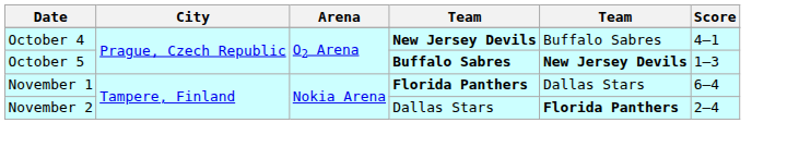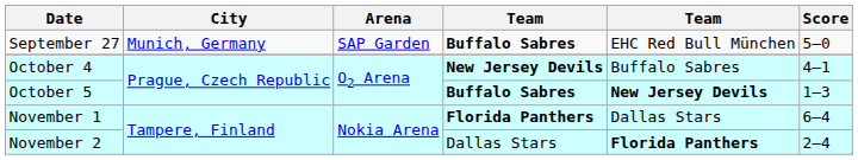+ row: September 27 | Munich, Germany | SAP Garden | Buffalo Sabres | EHC Red Bull München | 5–0
